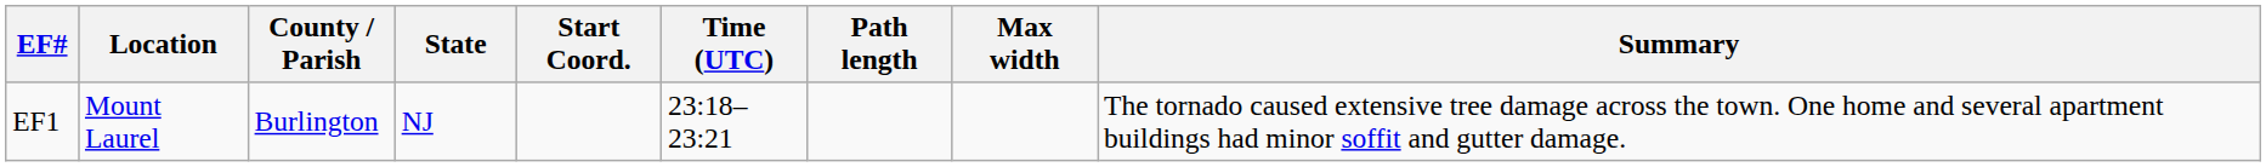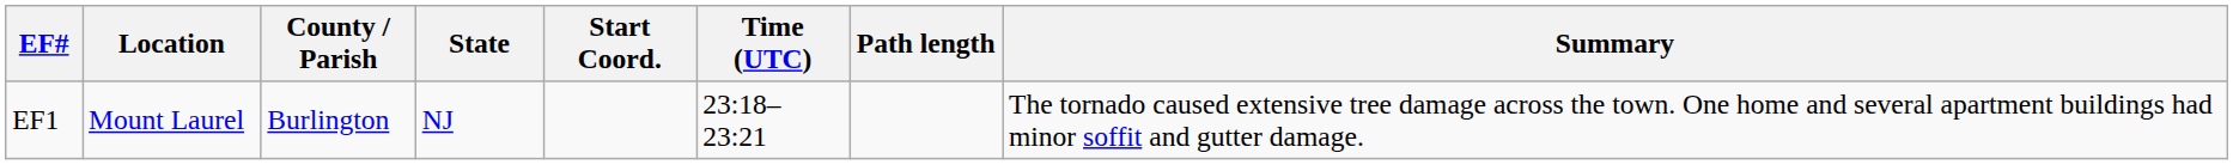- column: Max width
